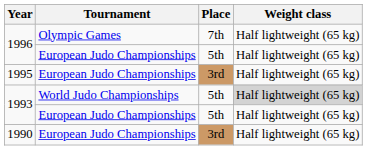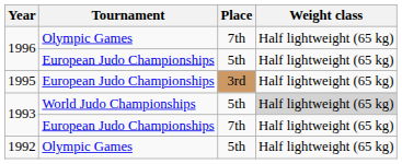1993 / European Judo Championships | Place: 5th -> 7th
+ row: 1992 | Olympic Games | 5th | Half lightweight (65 kg)
- row: 1990 | European Judo Championships | 3rd | Half lightweight (65 kg)
